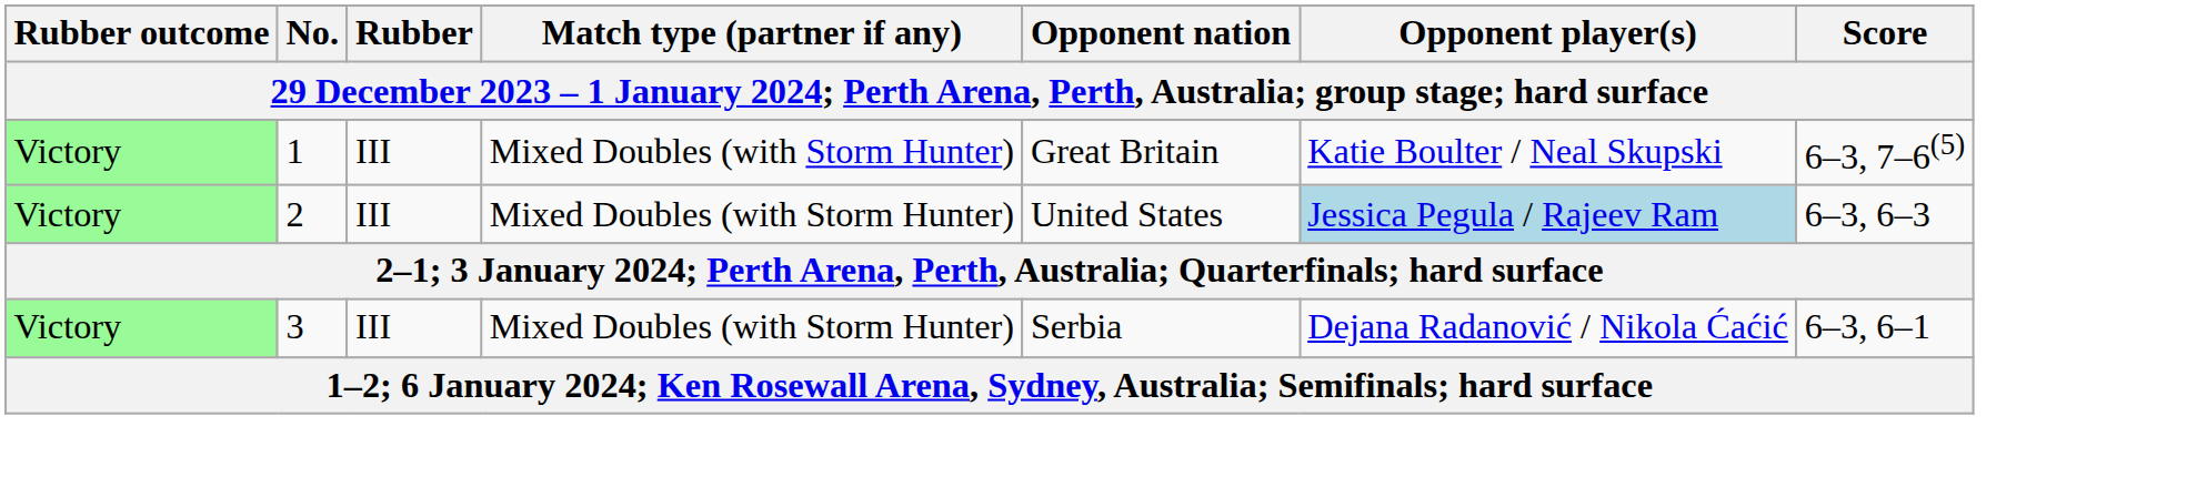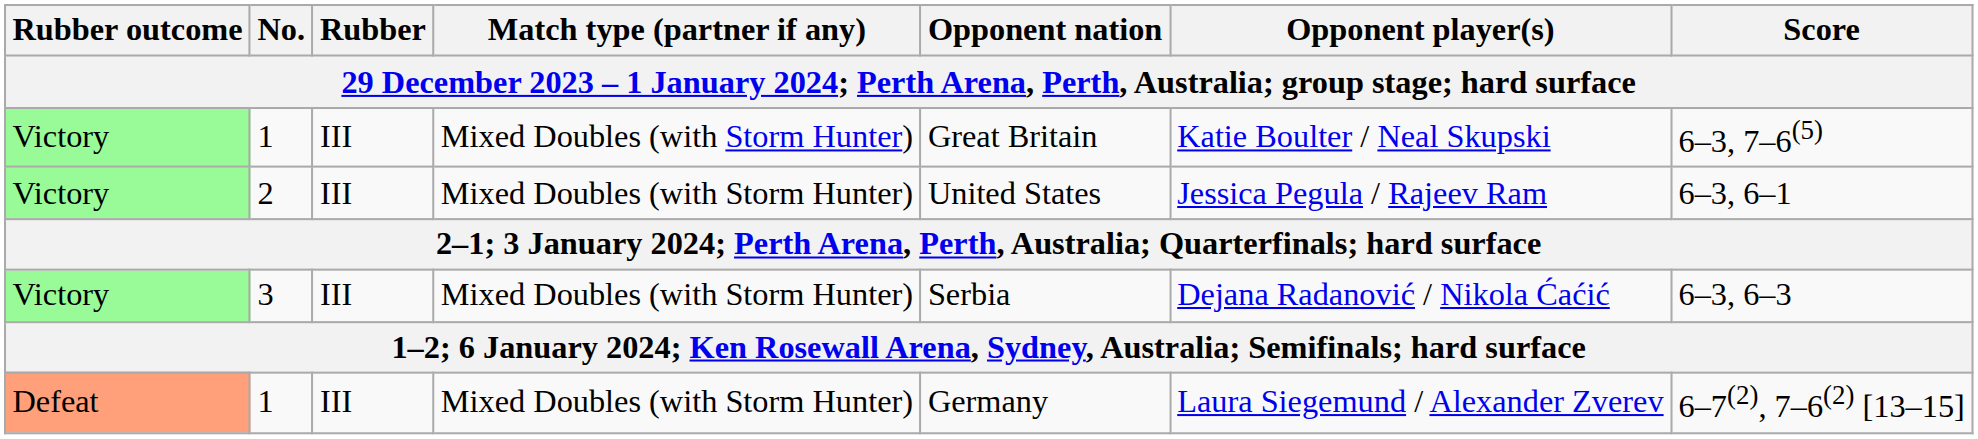2 | Opponent player(s): lightblue background -> no background
2 | Score: 6–3, 6–3 -> 6–3, 6–1
3 | Score: 6–3, 6–1 -> 6–3, 6–3
+ row: Defeat | 1 | III | Mixed Doubles (with Storm Hunter) | Germany | Laura Siegemund / Alexander Zverev | 6–7(2), 7–6(2) [13–15]
